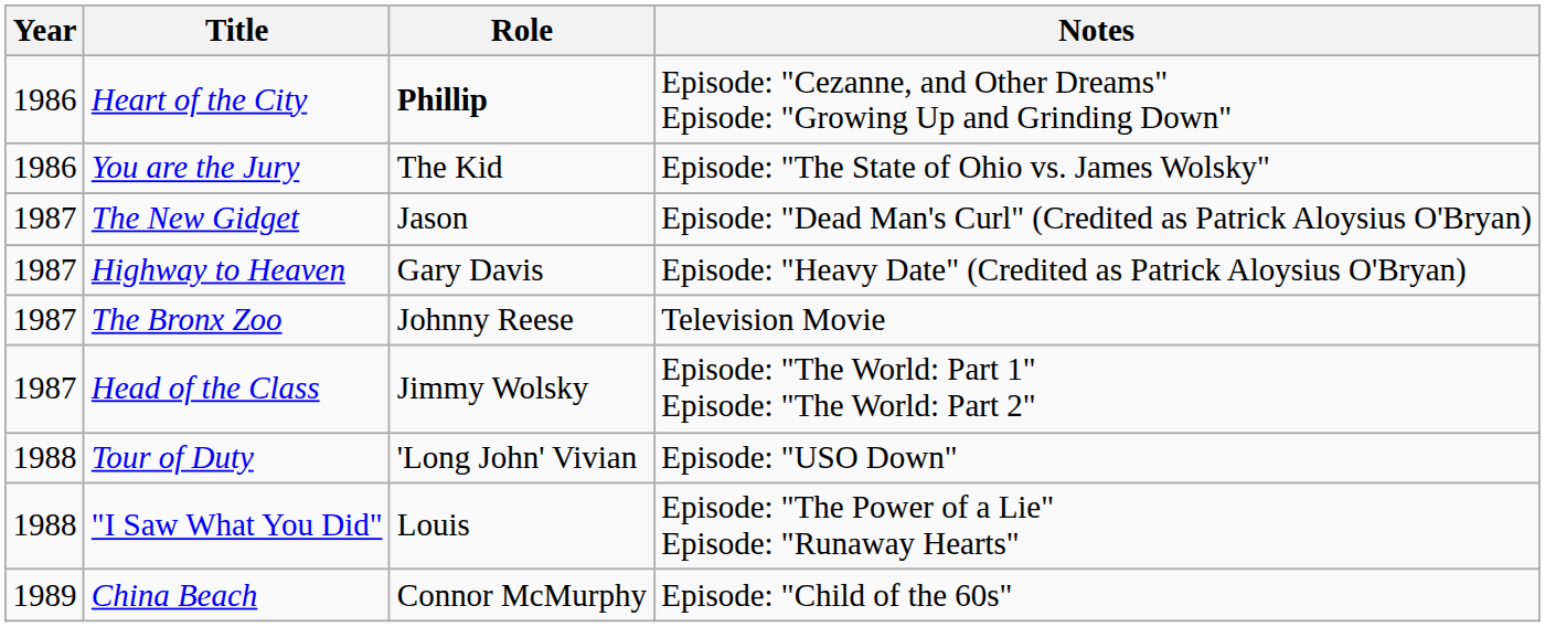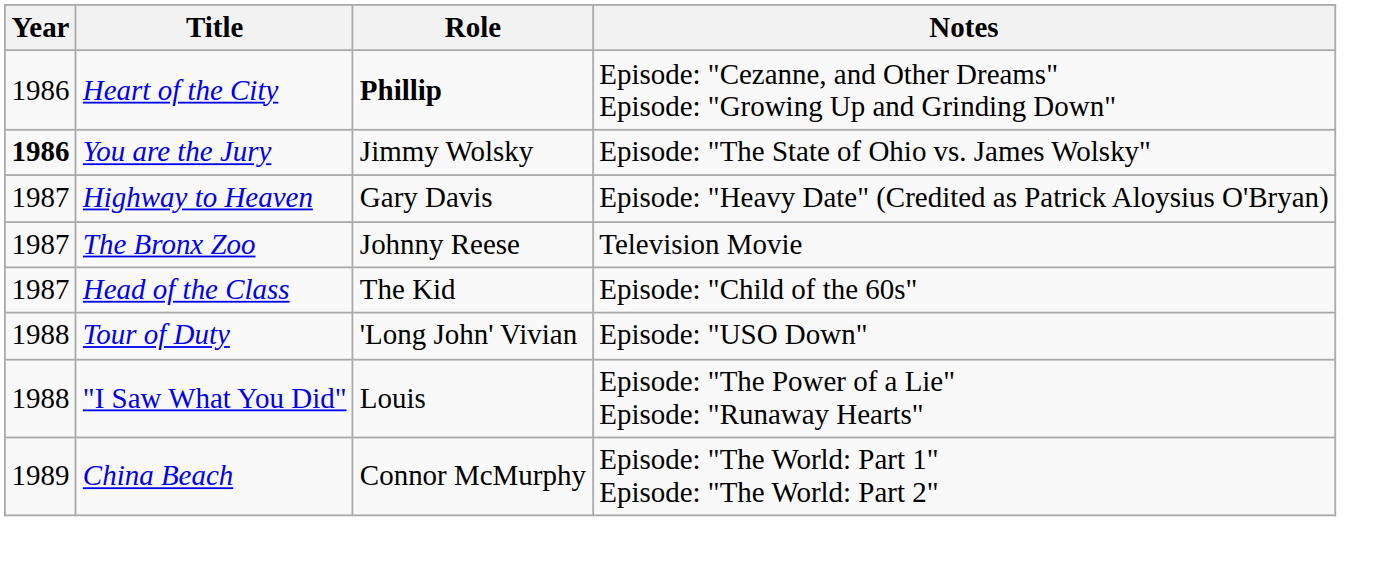You are the Jury | Year: normal -> bold
You are the Jury | Role: The Kid -> Jimmy Wolsky
- row: 1987 | The New Gidget | Jason | Episode: "Dead Man's Curl" (Credited as Patrick Aloysius O'Bryan)
Head of the Class | Role: Jimmy Wolsky -> The Kid
Head of the Class | Notes: Episode: "The World: Part 1" Episode: "The World: Part 2" -> Episode: "Child of the 60s"
China Beach | Notes: Episode: "Child of the 60s" -> Episode: "The World: Part 1" Episode: "The World: Part 2"
